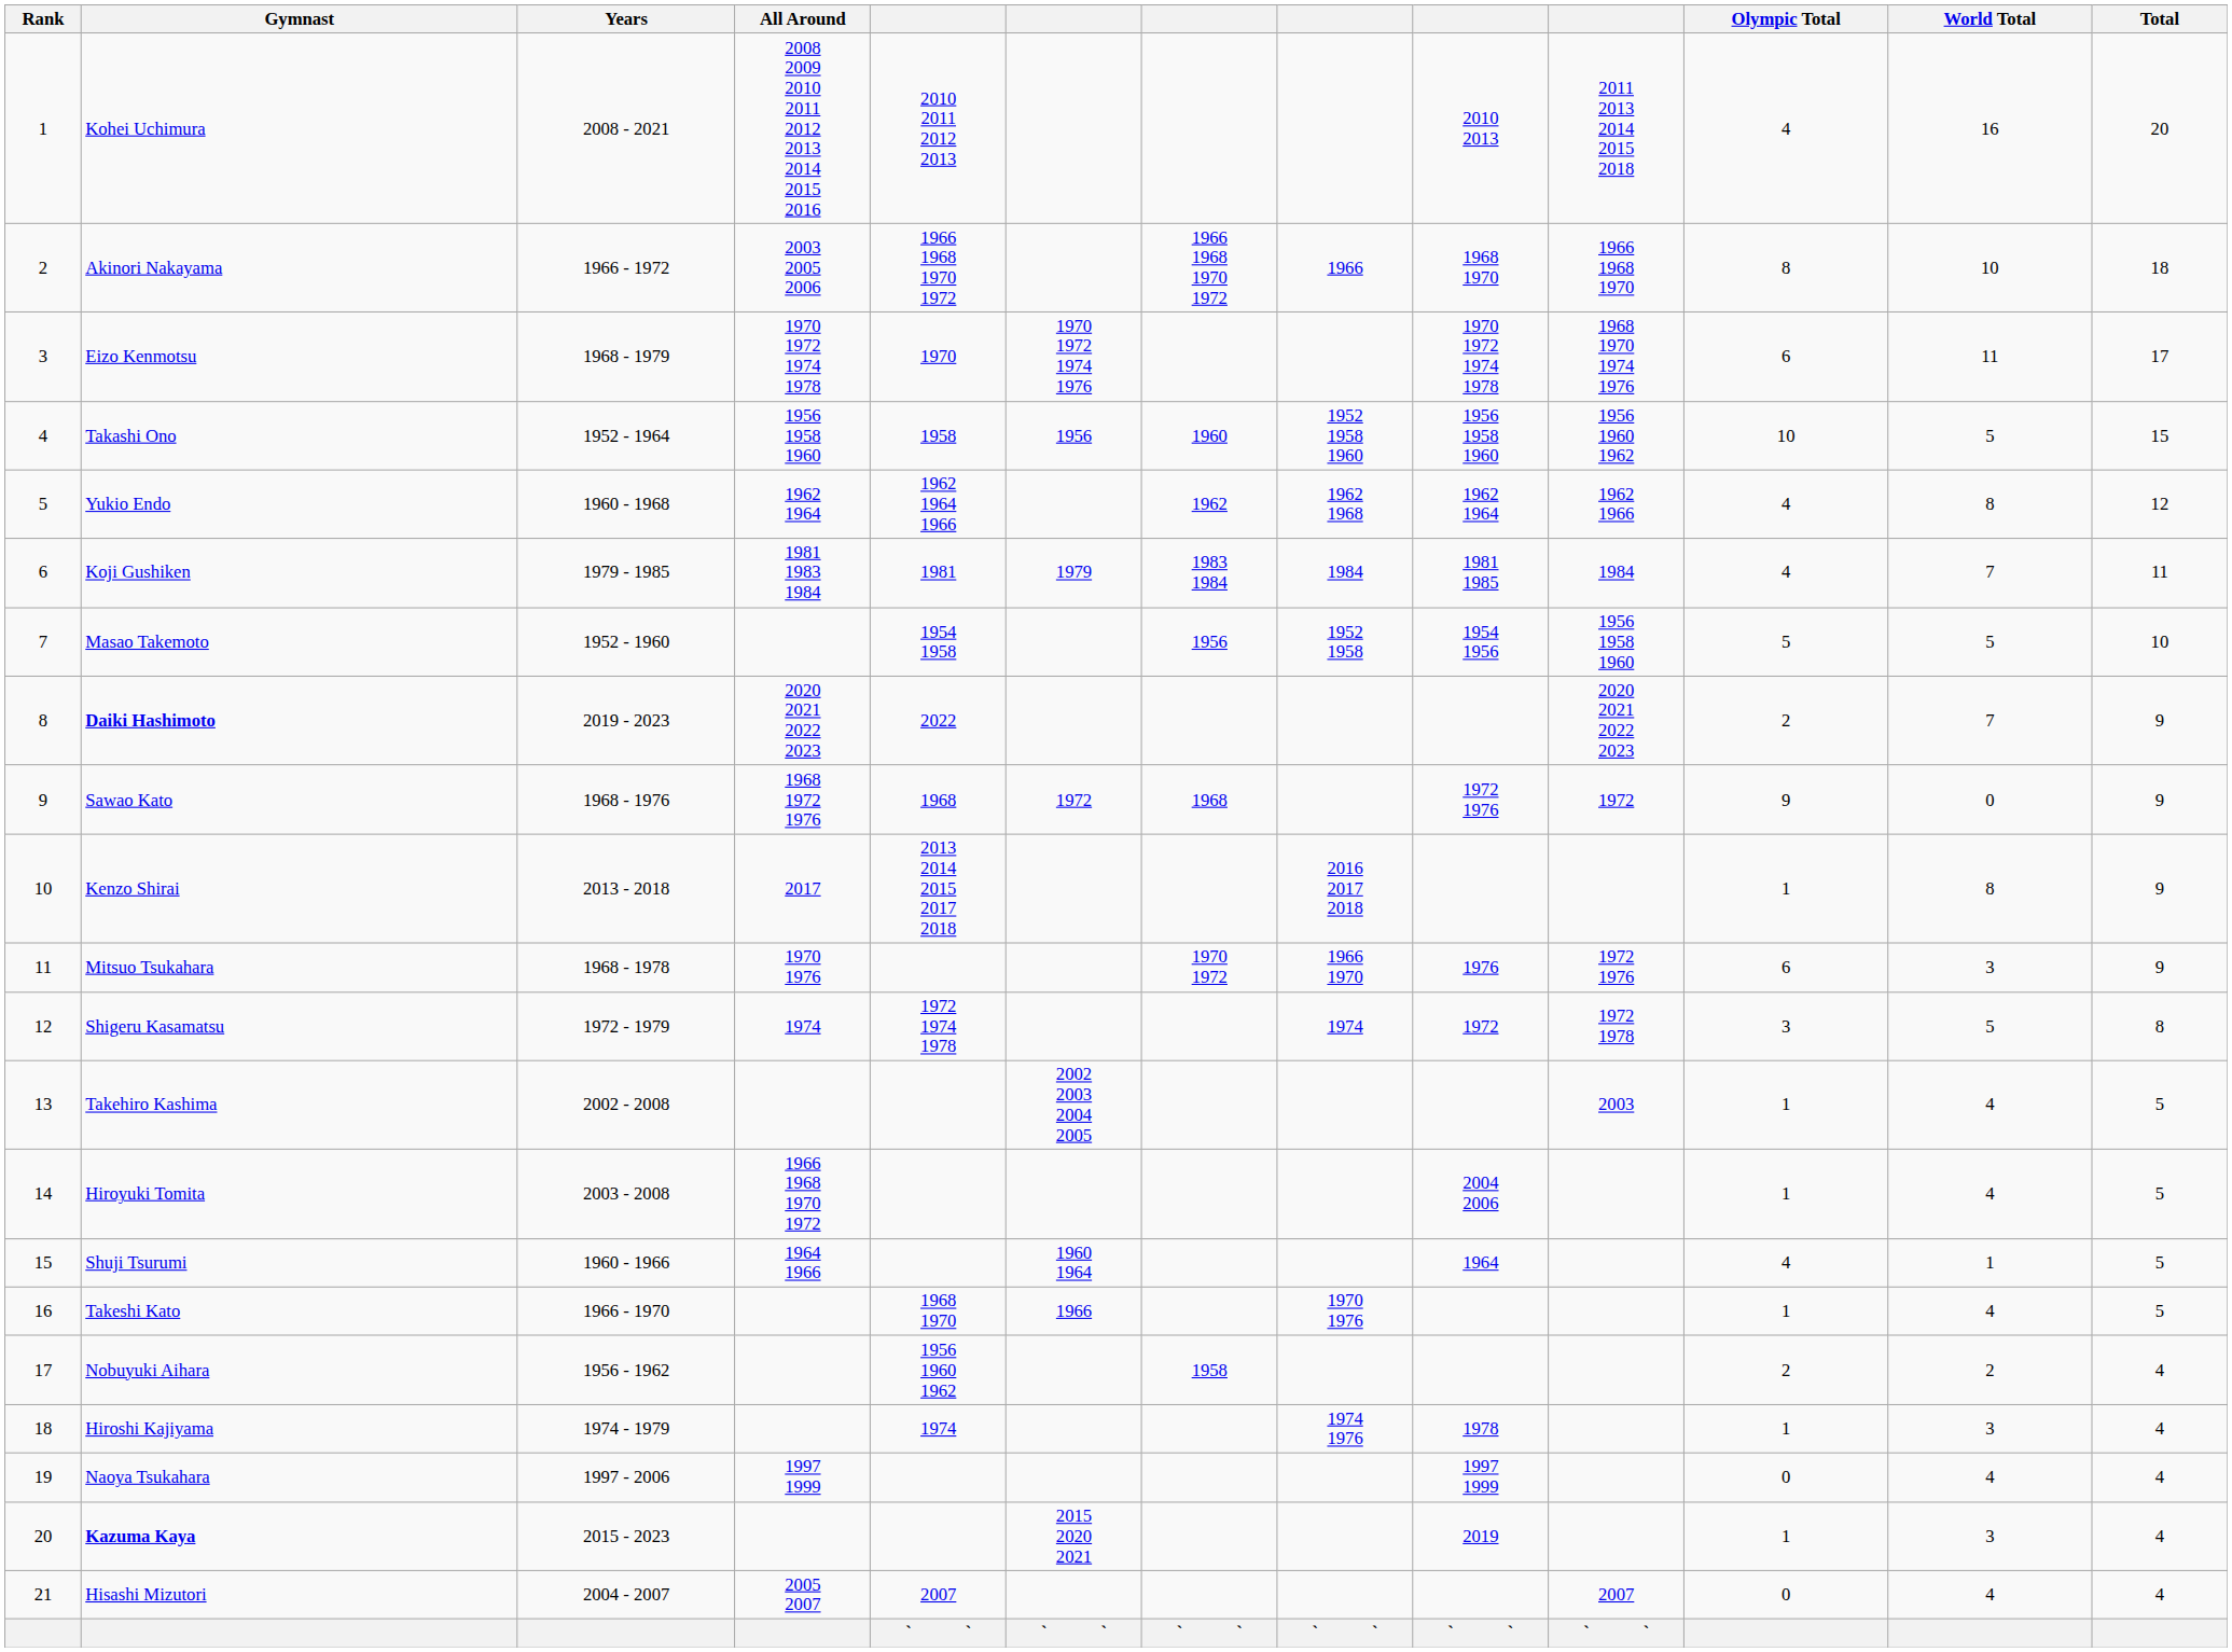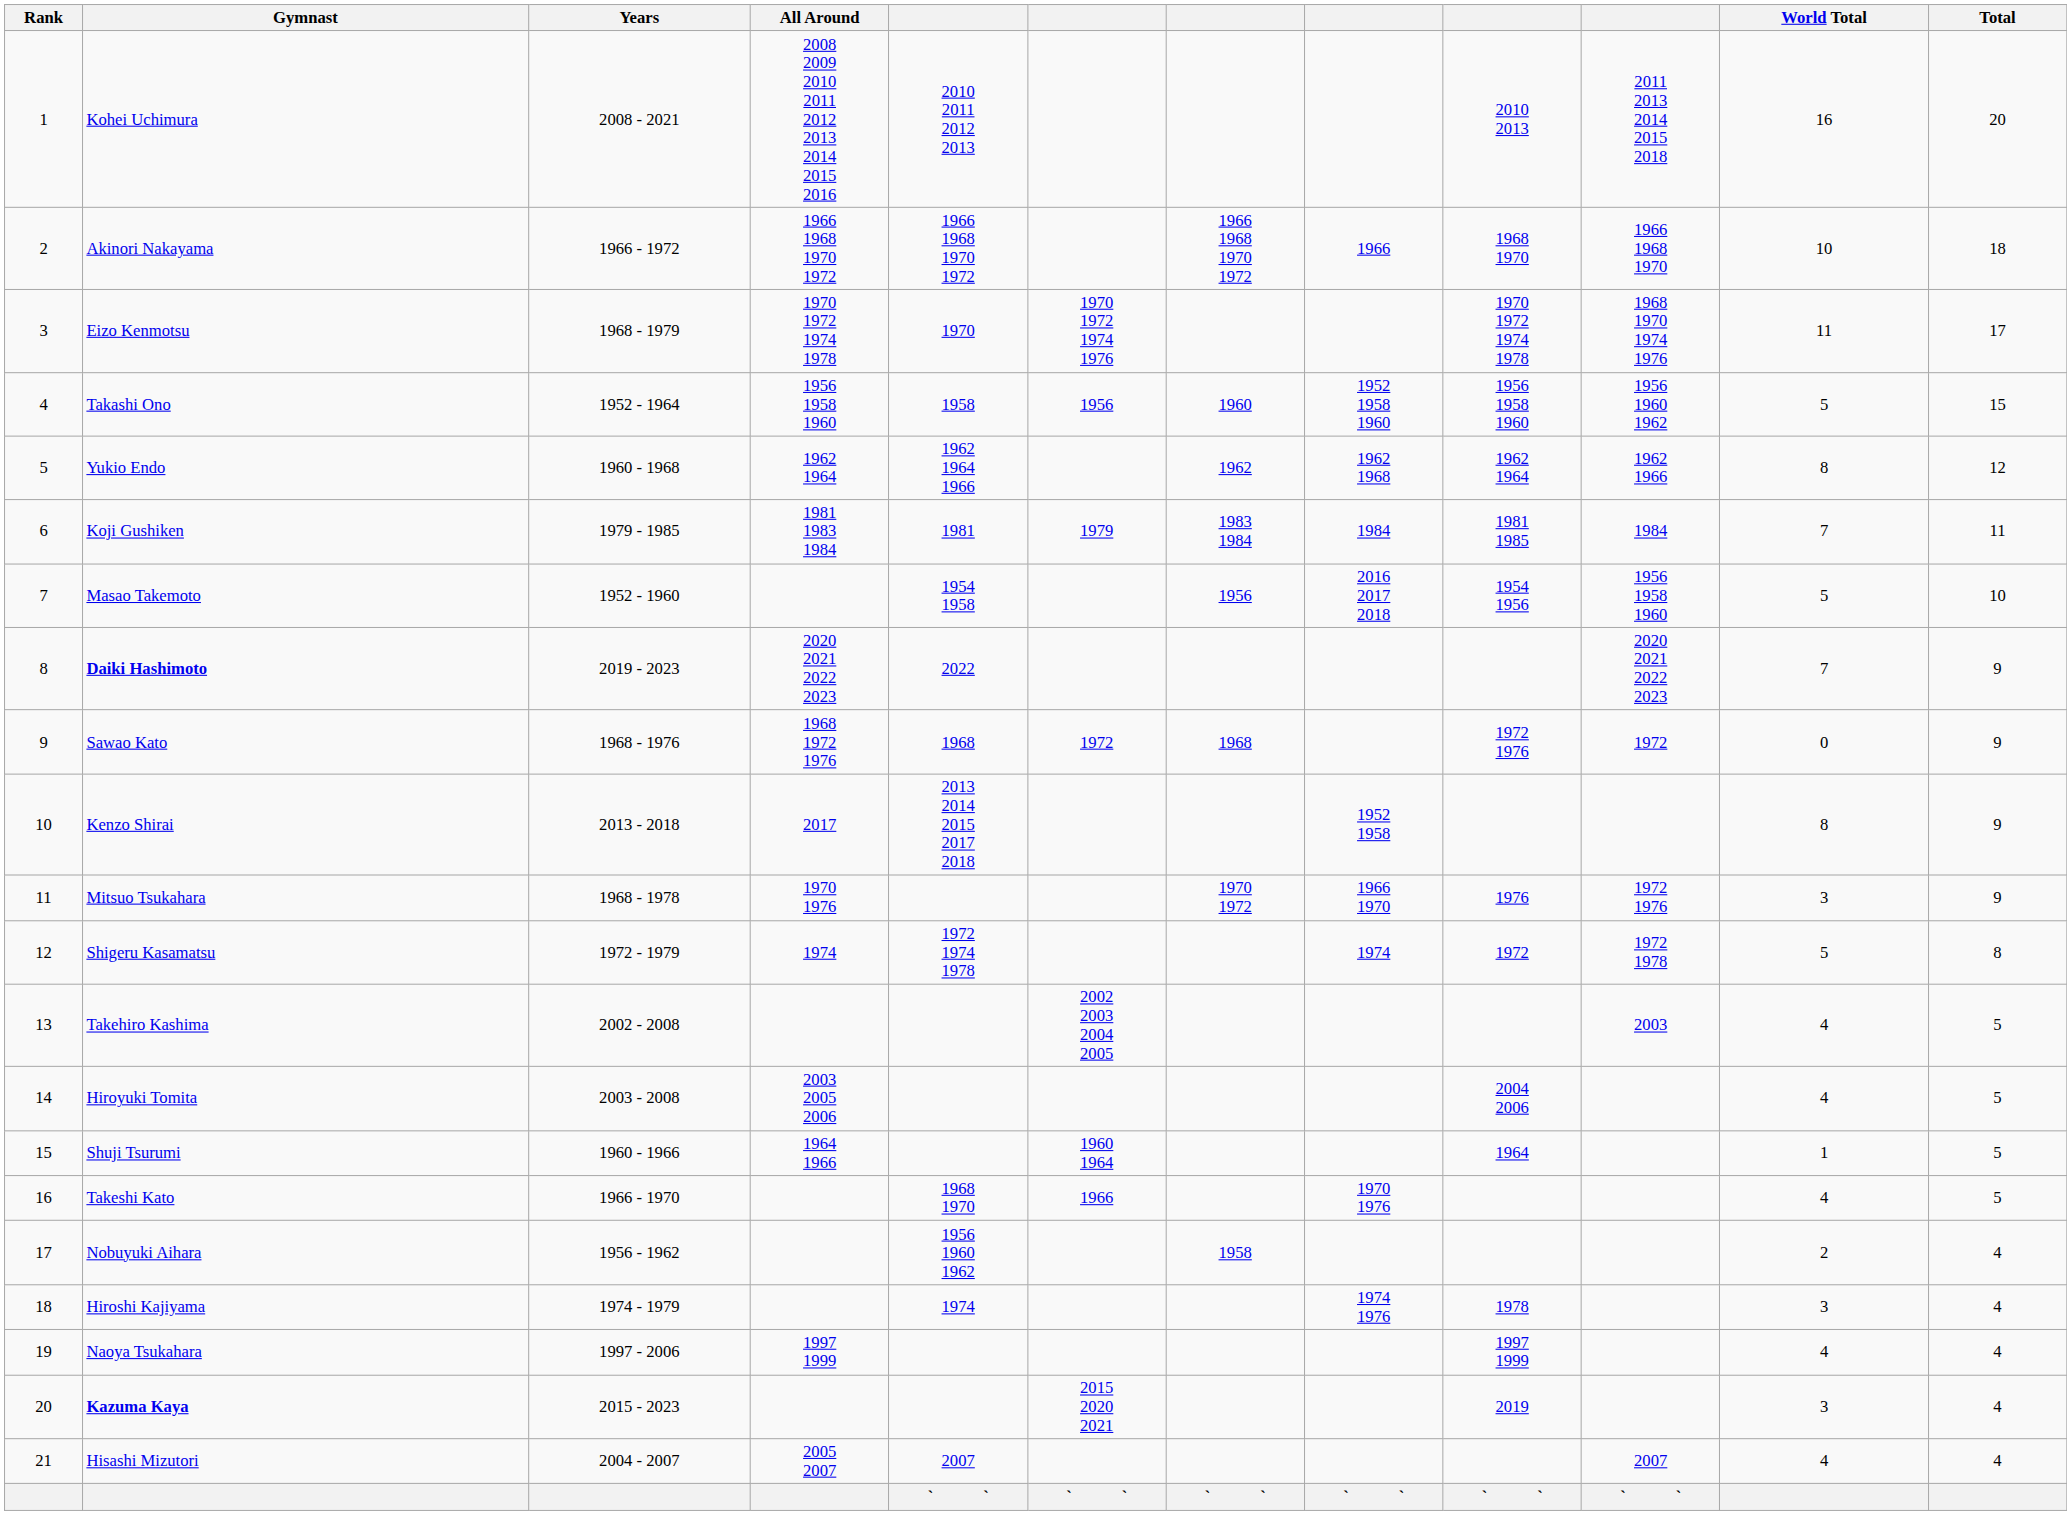- column: Olympic Total | 4 | 8 | 6 | 10 | 4 | 4 | 5 | 2 | 9 | 1 | 6 | 3 | 1 | 1 | 4 | 1 | 2 | 1 | 0 | 1 | 0
Akinori Nakayama | All Around: 2003 2005 2006 -> 1966 1968 1970 1972
Masao Takemoto | column 8: 1952 1958 -> 2016 2017 2018
Kenzo Shirai | column 8: 2016 2017 2018 -> 1952 1958
Hiroyuki Tomita | All Around: 1966 1968 1970 1972 -> 2003 2005 2006
